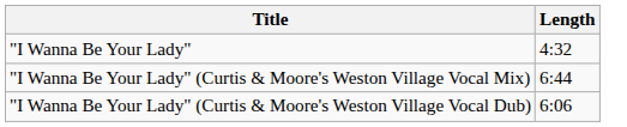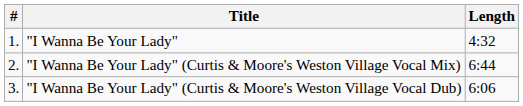+ column: # | 1. | 2. | 3.
